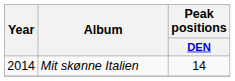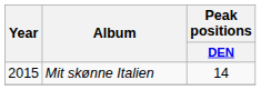Mit skønne Italien | Year: 2014 -> 2015
